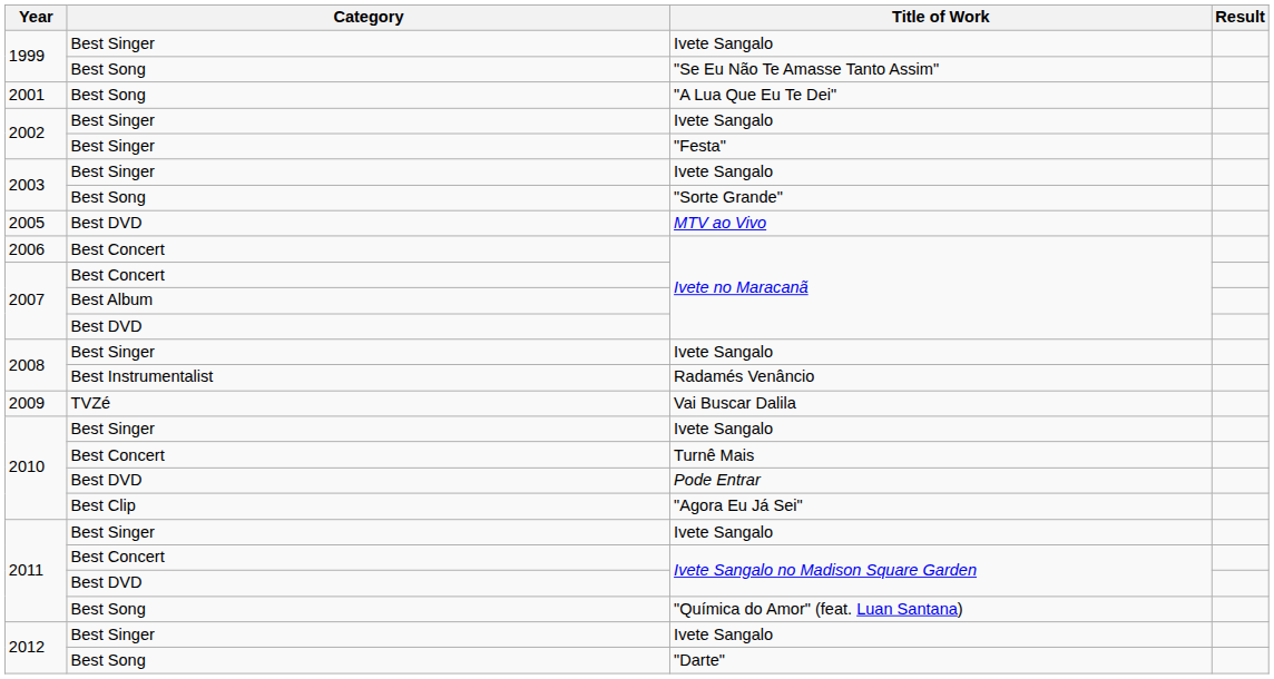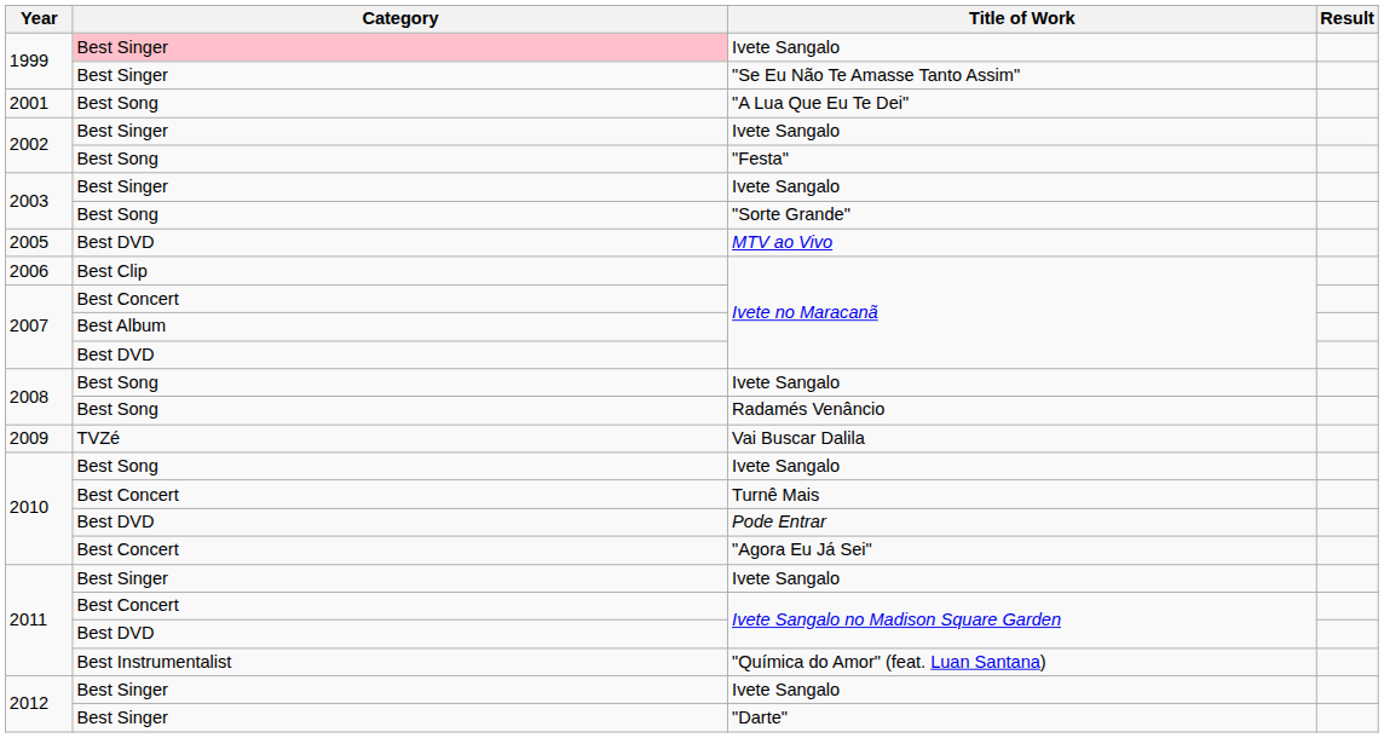1999 / Ivete Sangalo | Category: no background -> pink background
"Se Eu Não Te Amasse Tanto Assim" | Category: Best Song -> Best Singer
"Festa" | Category: Best Singer -> Best Song
2006 / Ivete no Maracanã | Category: Best Concert -> Best Clip
2008 / Ivete Sangalo | Category: Best Singer -> Best Song
Radamés Venâncio | Category: Best Instrumentalist -> Best Song
2010 / Ivete Sangalo | Category: Best Singer -> Best Song
"Agora Eu Já Sei" | Category: Best Clip -> Best Concert
"Química do Amor" (feat. Luan Santana) | Category: Best Song -> Best Instrumentalist
"Darte" | Category: Best Song -> Best Singer
